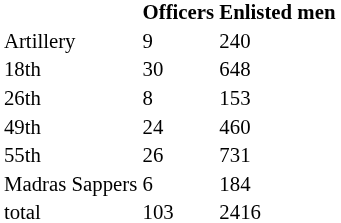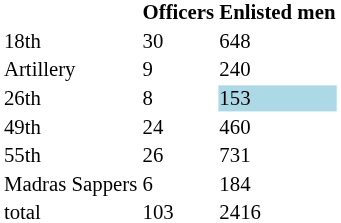rows swapped: Artillery <-> 18th
26th | Enlisted men: no background -> lightblue background
